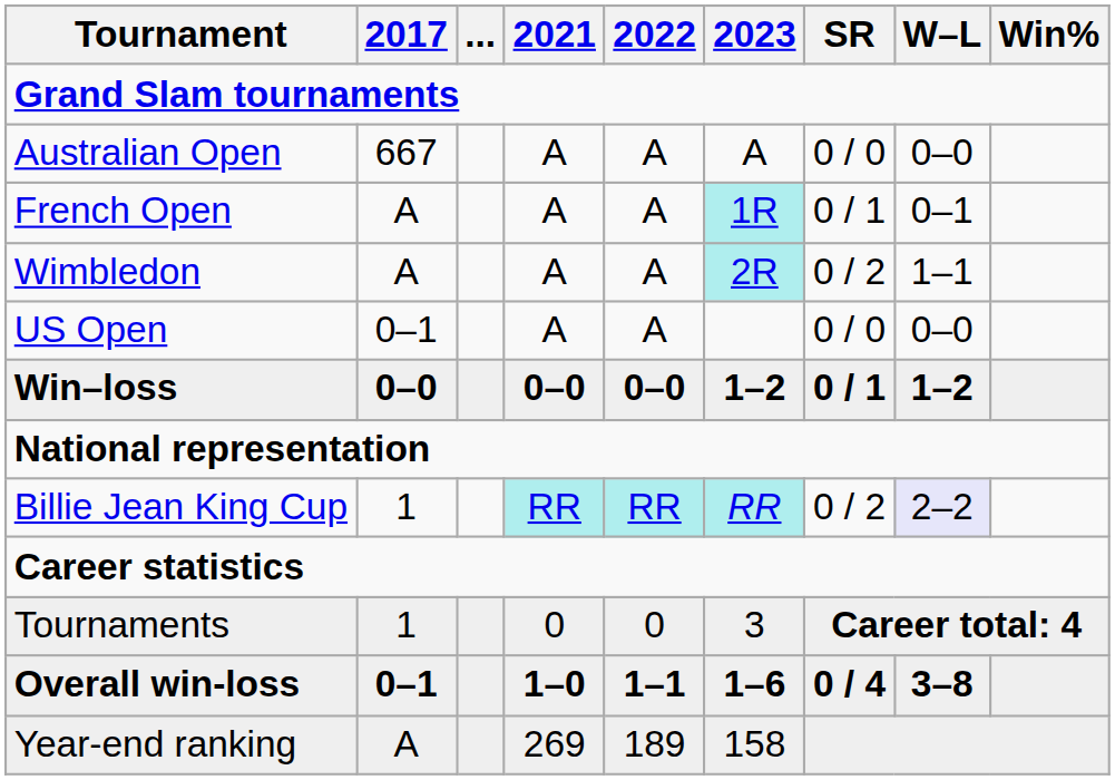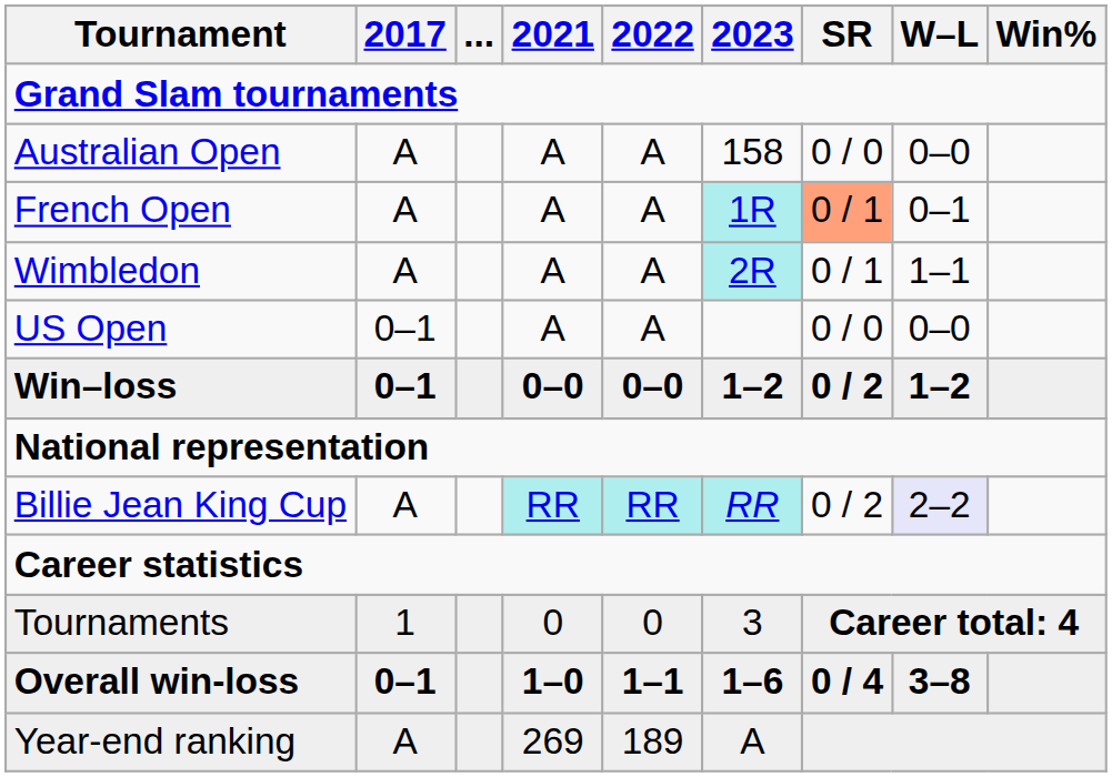Australian Open | 2017: 667 -> A
Australian Open | 2023: A -> 158
French Open | SR: no background -> lightsalmon background
Wimbledon | SR: 0 / 2 -> 0 / 1
Win–loss | 2017: 0–0 -> 0–1
Win–loss | SR: 0 / 1 -> 0 / 2
Billie Jean King Cup | 2017: 1 -> A
Year-end ranking | 2023: 158 -> A
